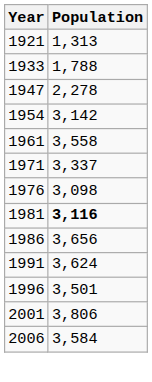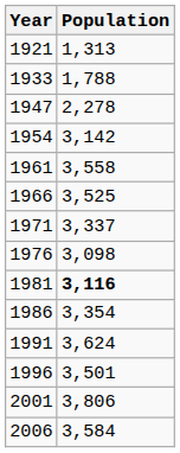+ row: 1966 | 3,525
1986 | Population: 3,656 -> 3,354
